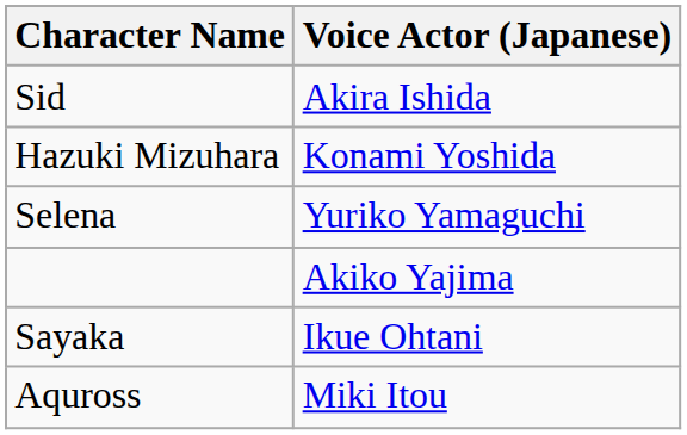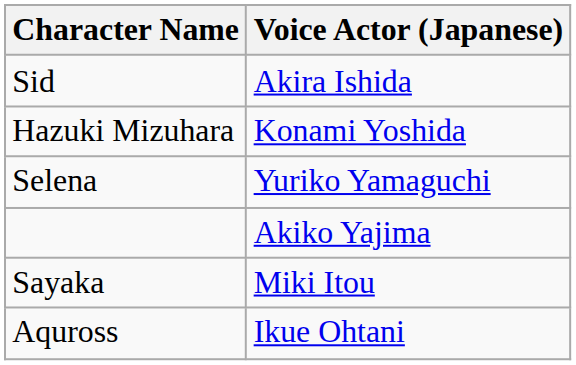Sayaka | Voice Actor (Japanese): Ikue Ohtani -> Miki Itou
Aquross | Voice Actor (Japanese): Miki Itou -> Ikue Ohtani
